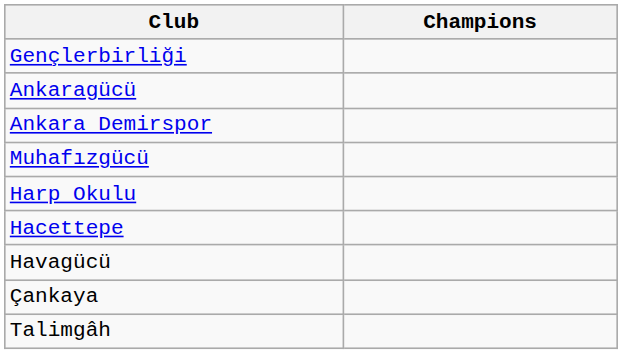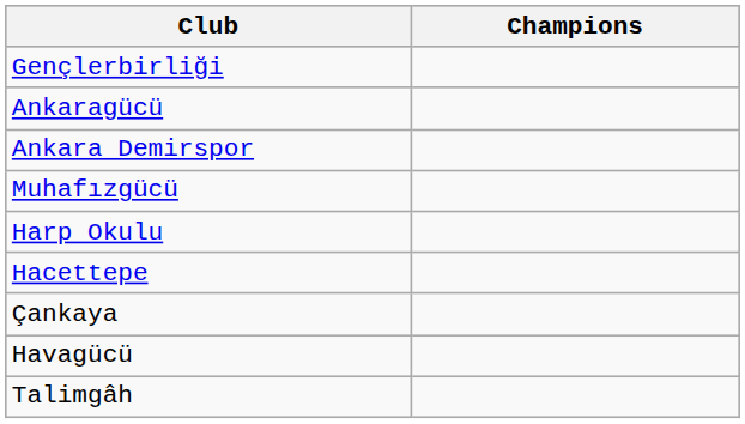rows swapped: Çankaya <-> Havagücü
